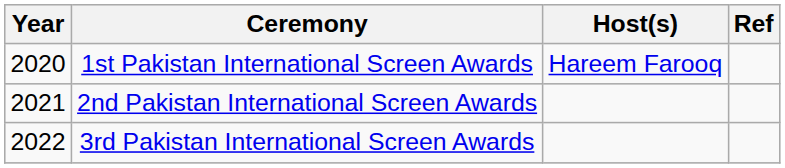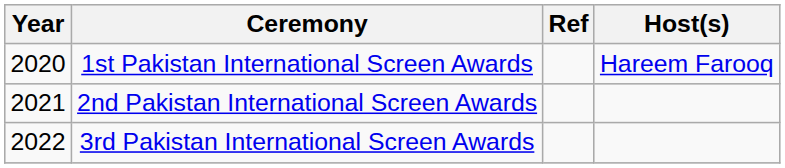columns swapped: Host(s) <-> Ref
